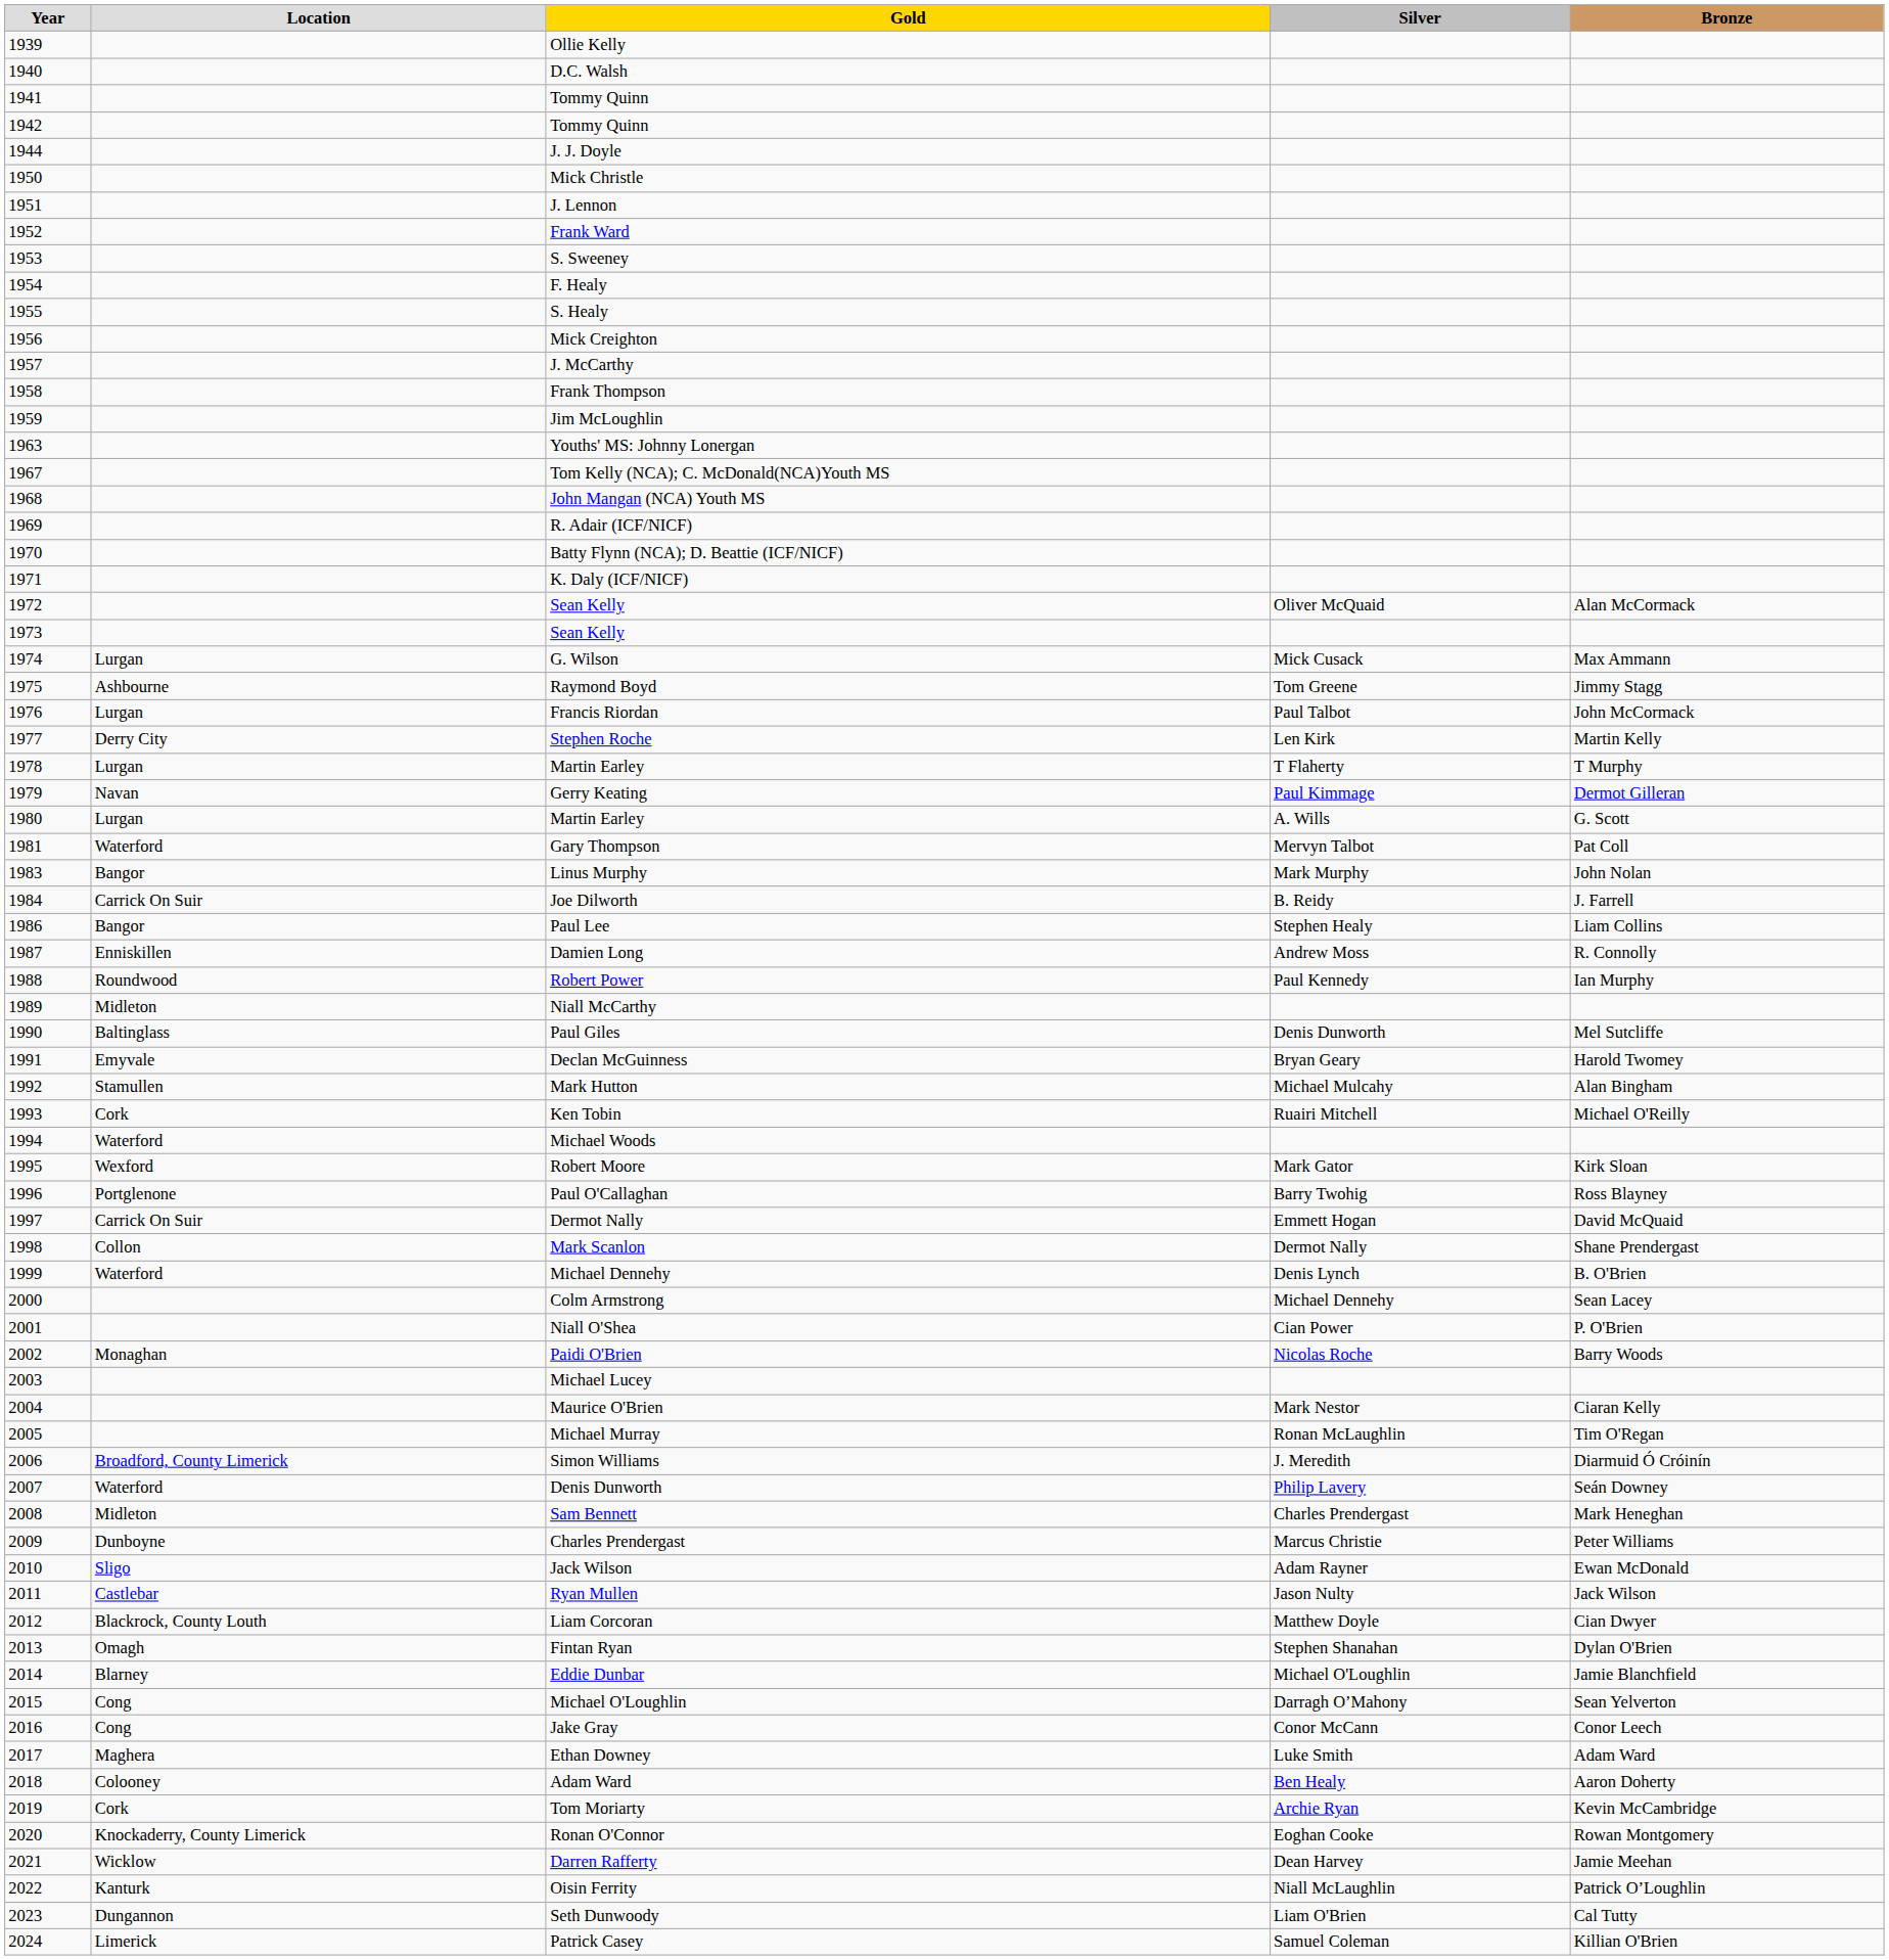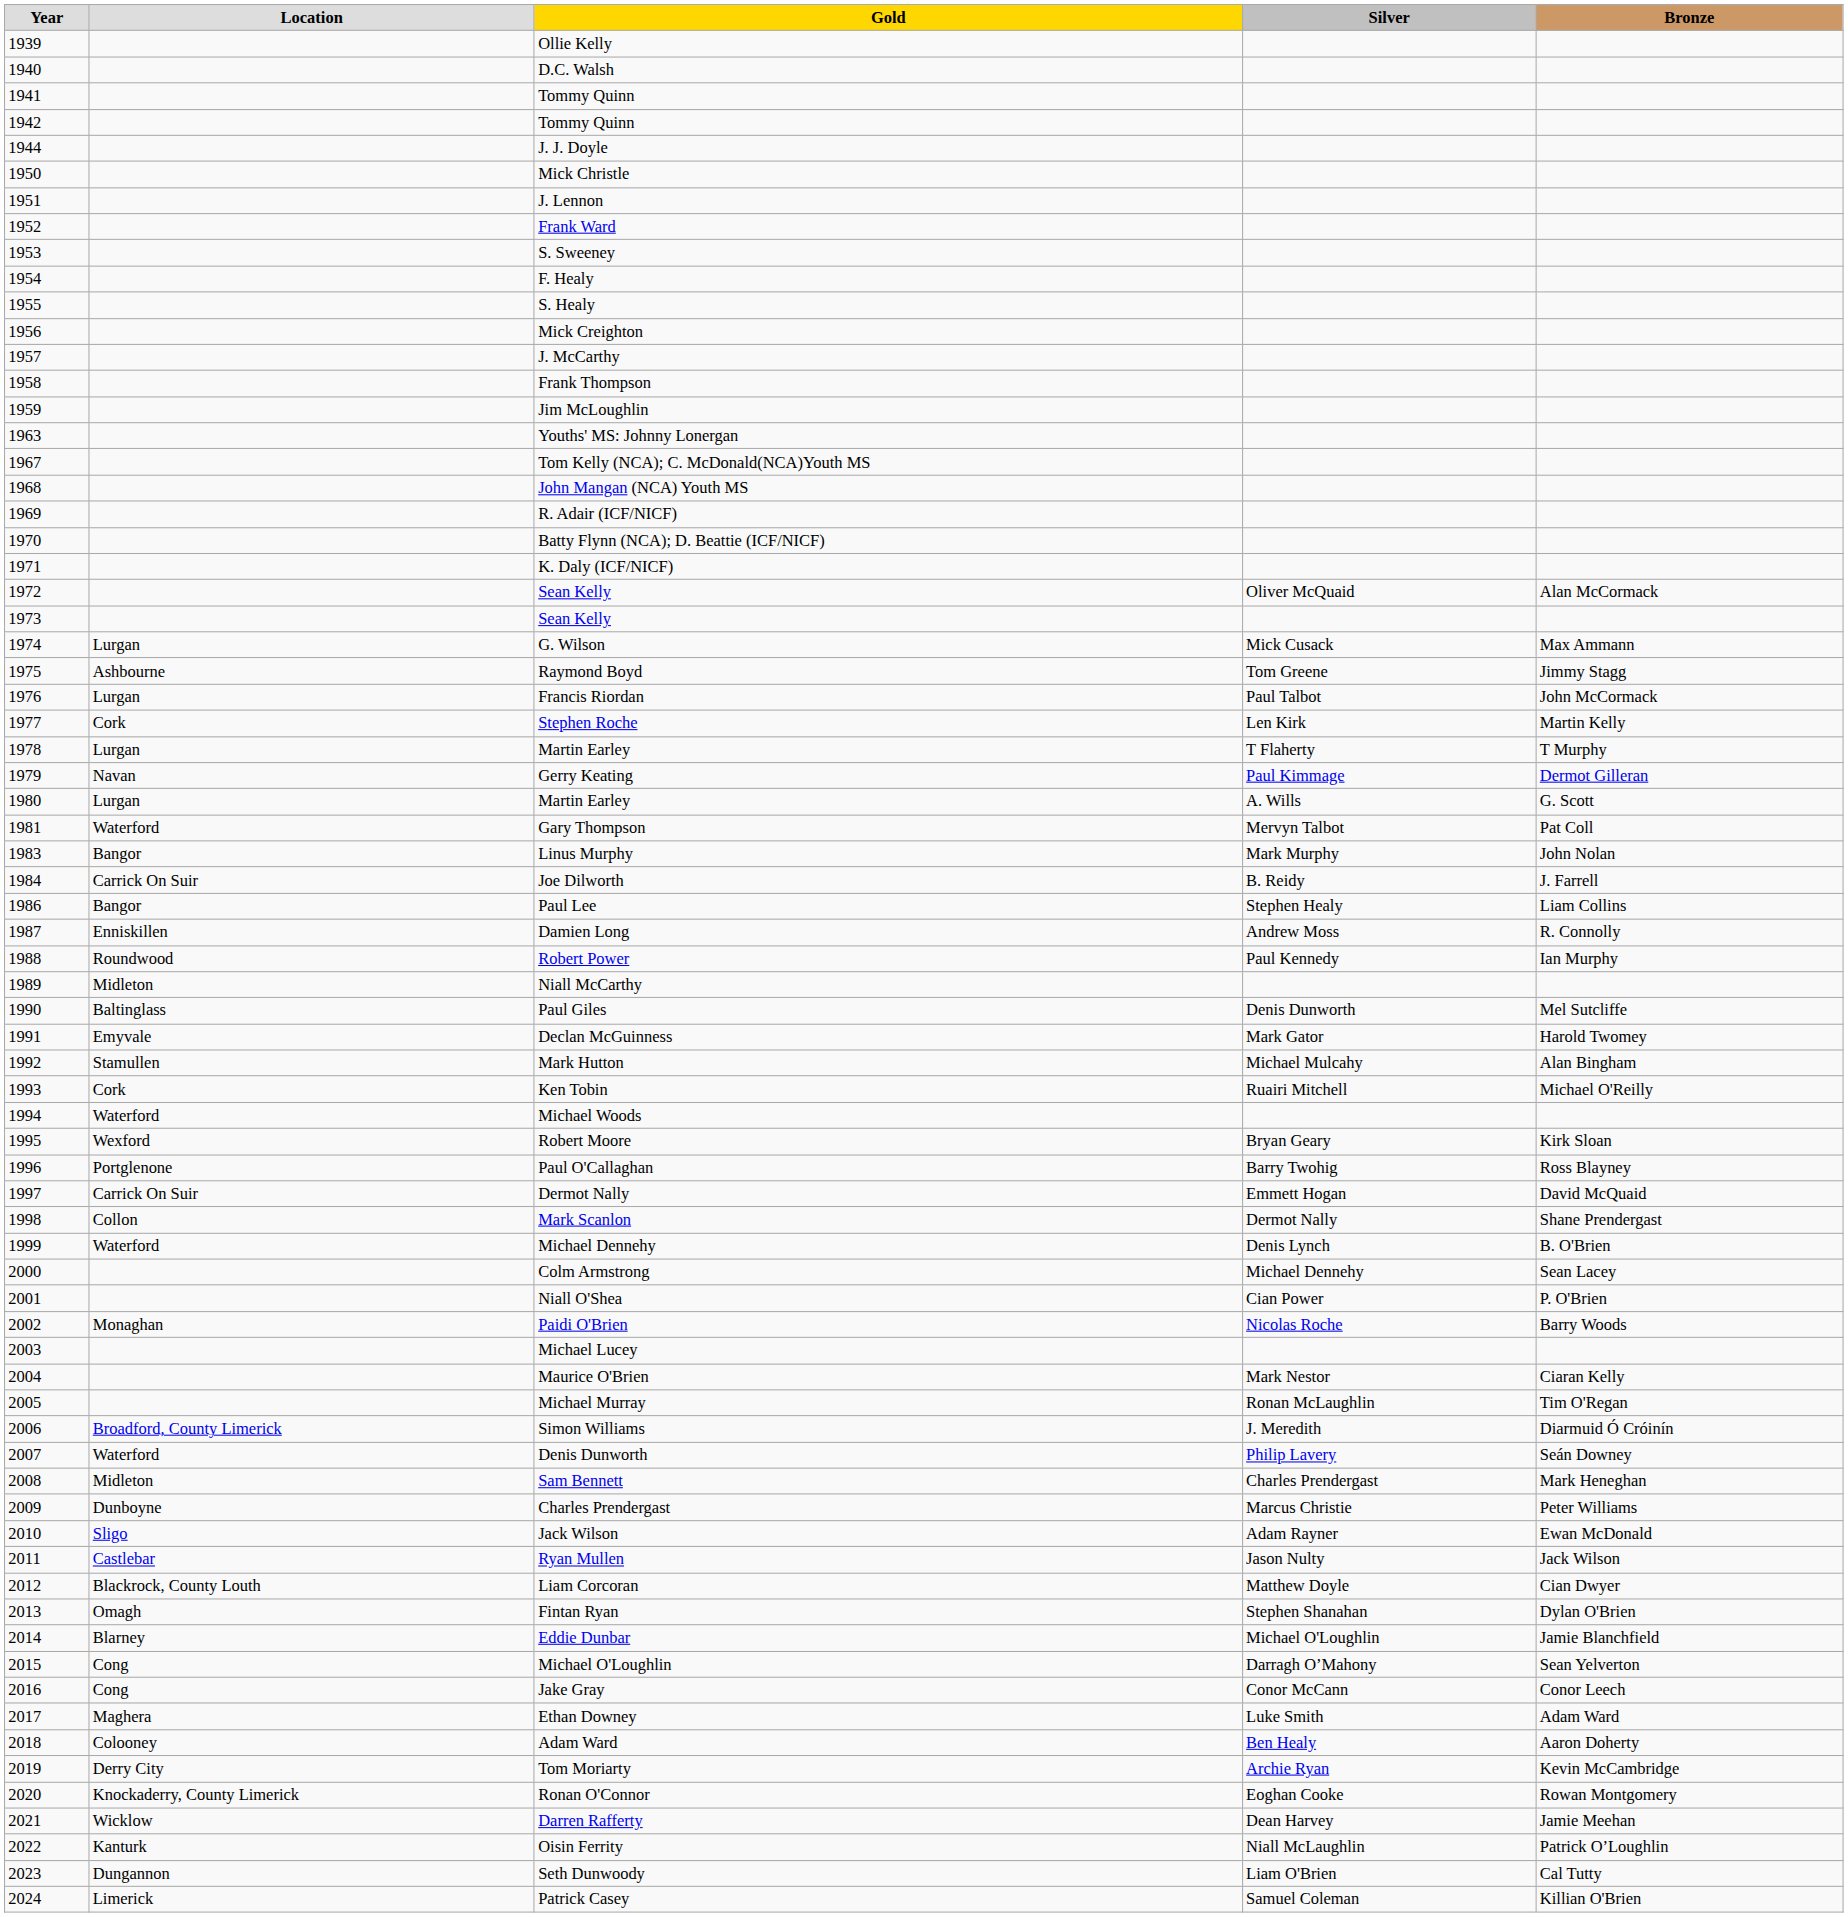Stephen Roche | Location: Derry City -> Cork
Declan McGuinness | Silver: Bryan Geary -> Mark Gator
Robert Moore | Silver: Mark Gator -> Bryan Geary
Tom Moriarty | Location: Cork -> Derry City
